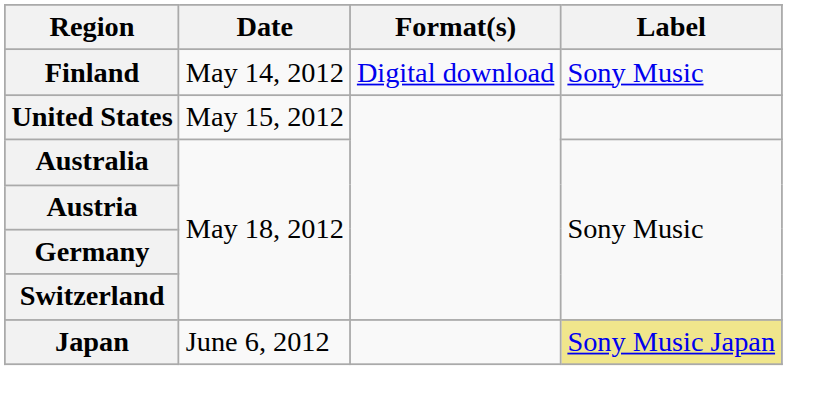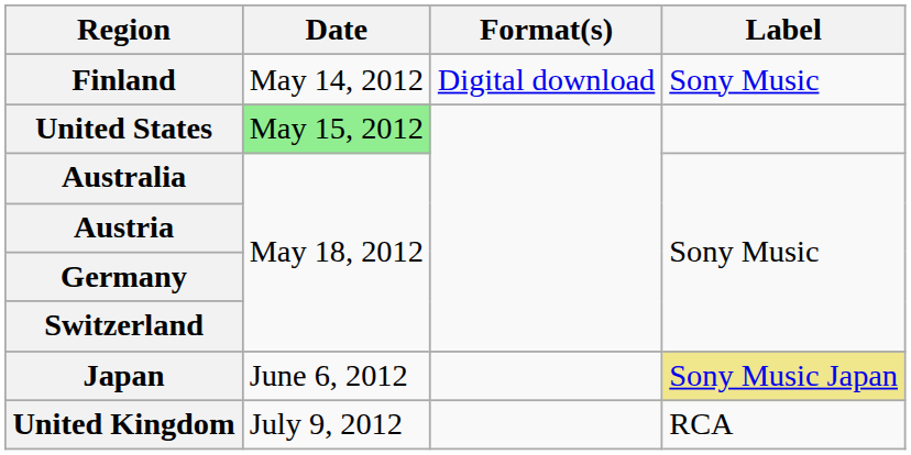United States | Date: no background -> lightgreen background
+ row: United Kingdom | July 9, 2012 | RCA
